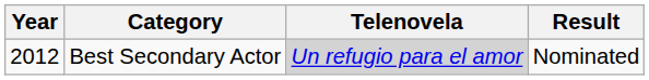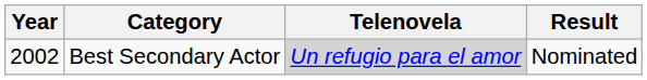Best Secondary Actor | Year: 2012 -> 2002
